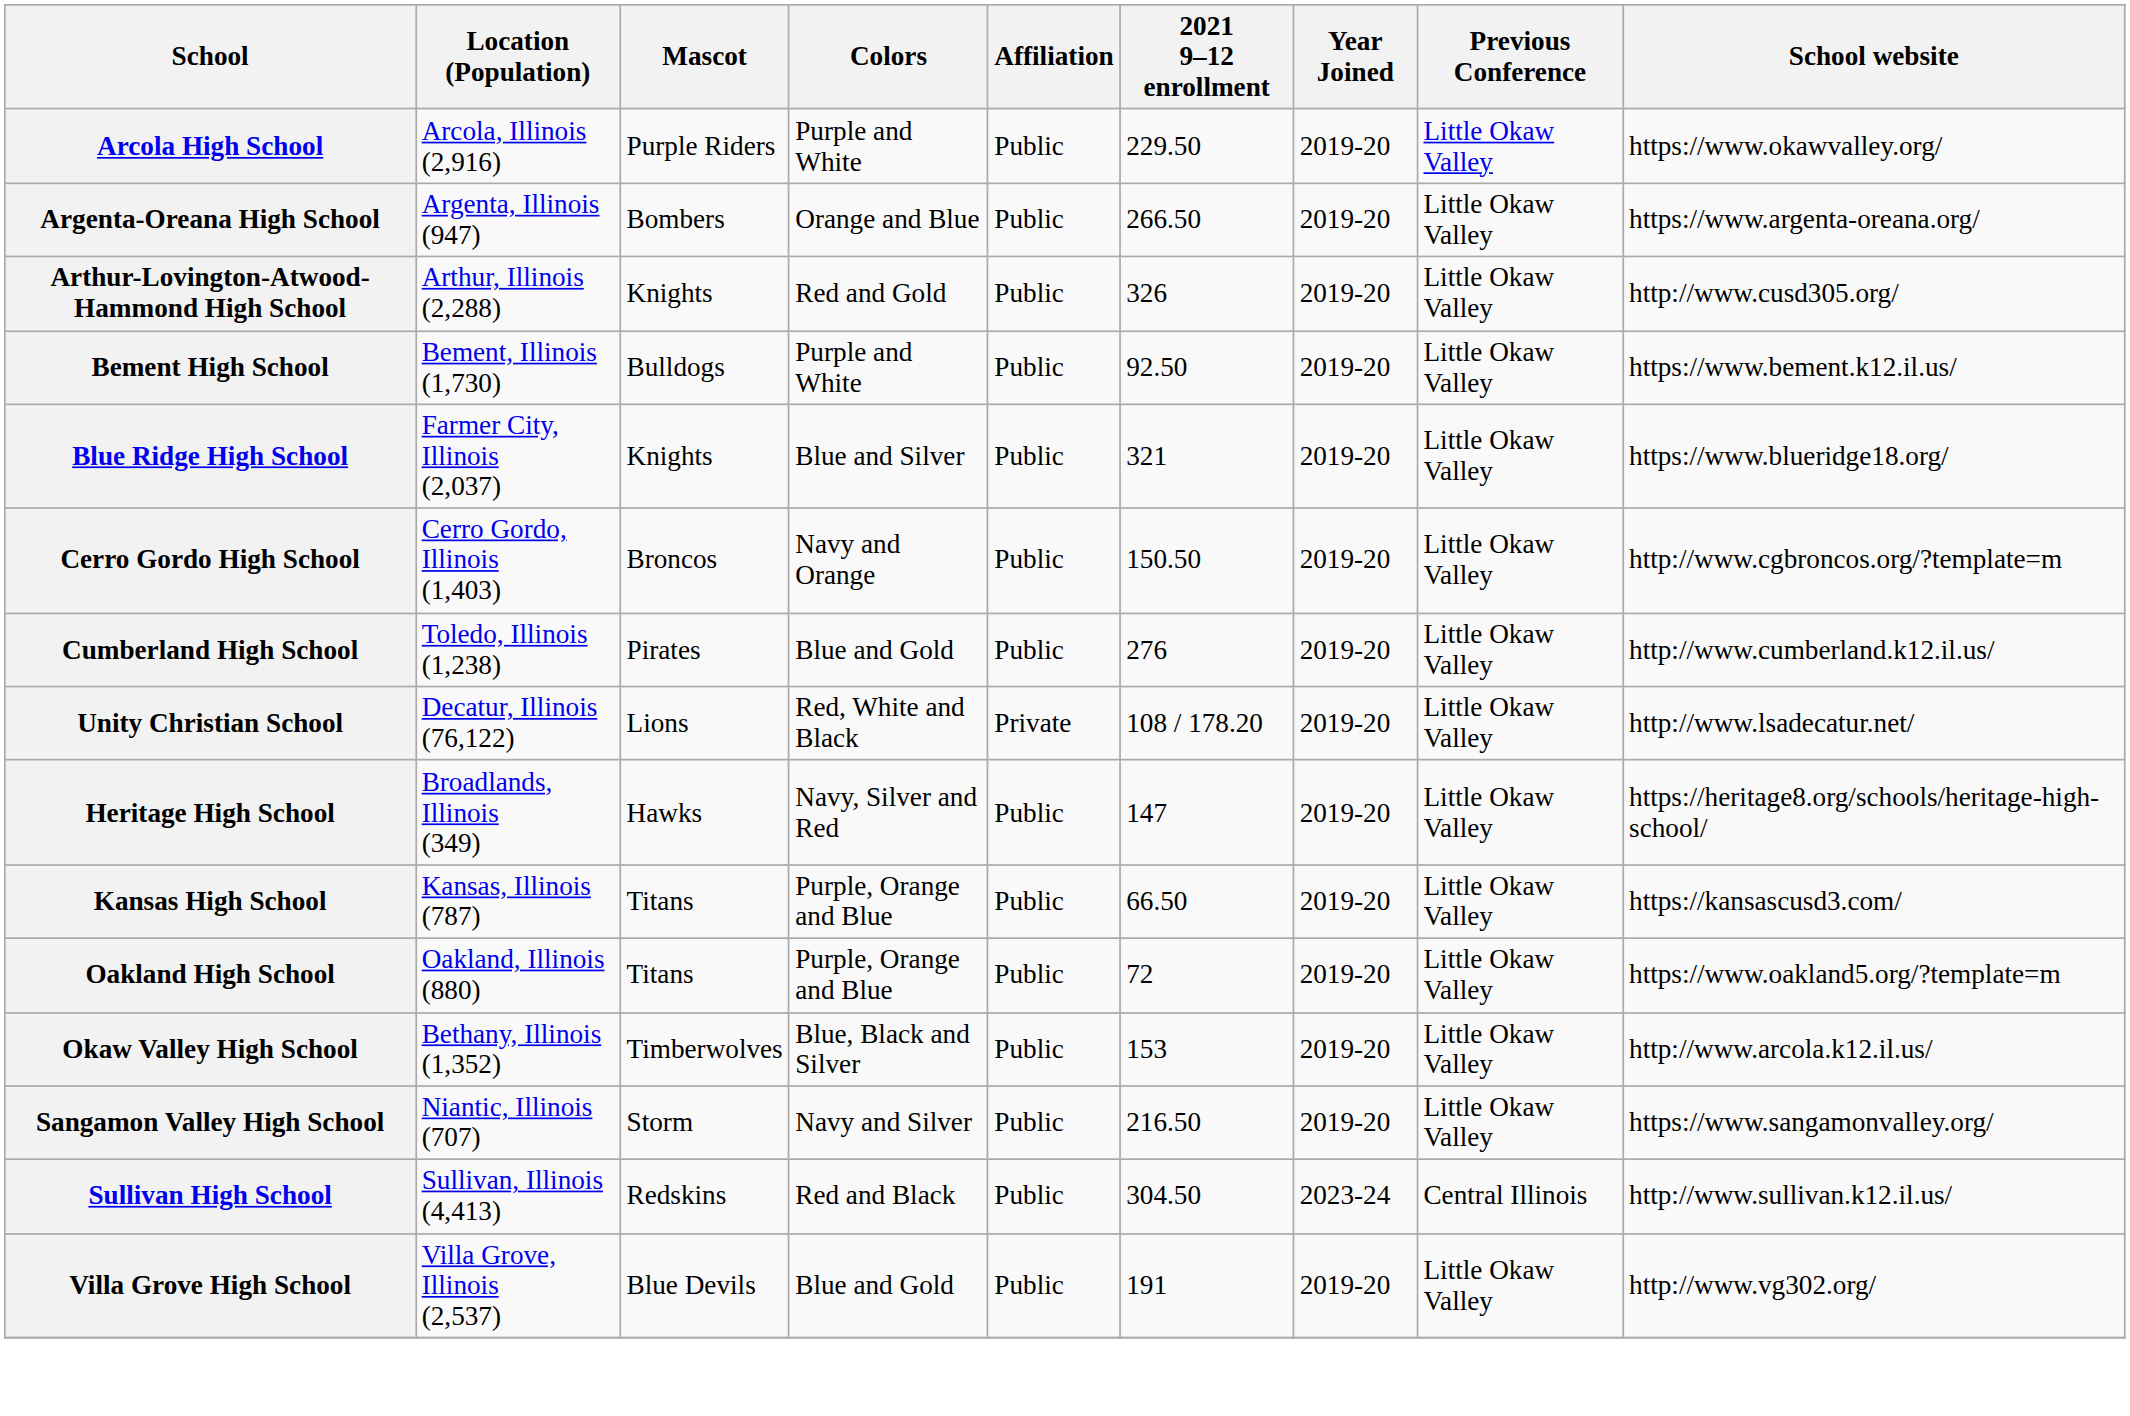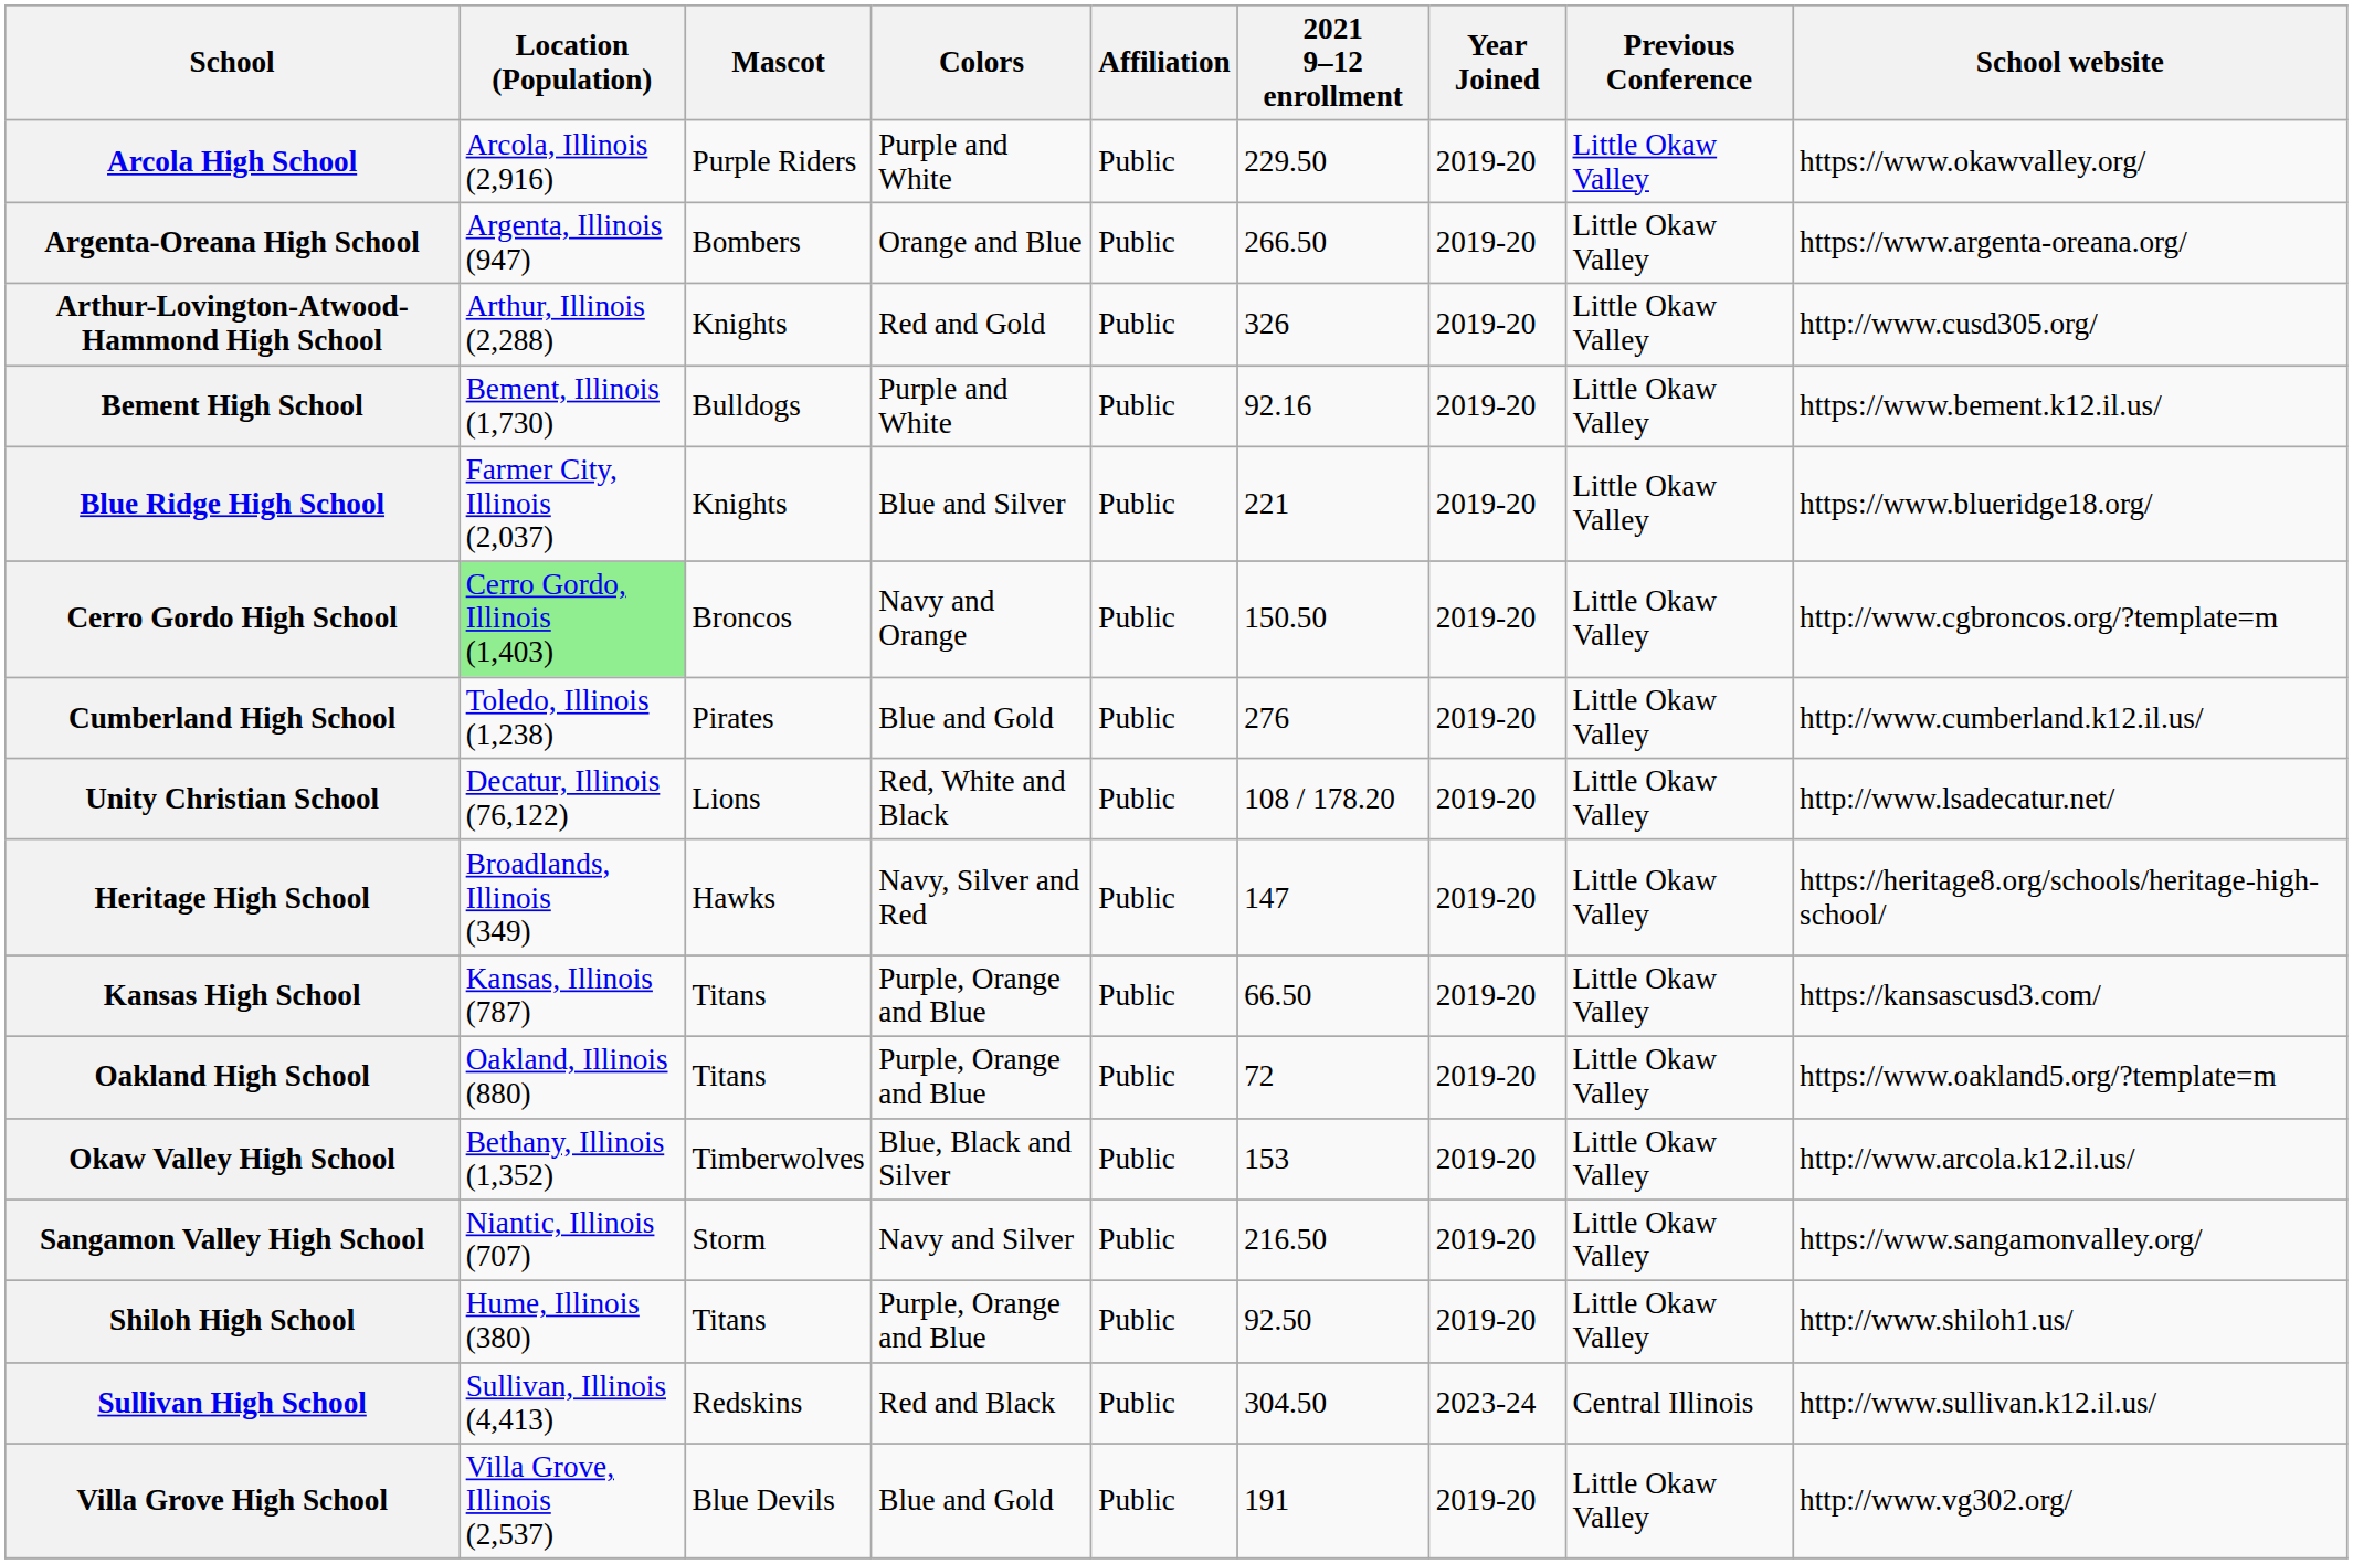Bement High School | 2021 9–12 enrollment: 92.50 -> 92.16
Blue Ridge High School | 2021 9–12 enrollment: 321 -> 221
Cerro Gordo High School | Location (Population): no background -> lightgreen background
Unity Christian School | Affiliation: Private -> Public
+ row: Shiloh High School | Hume, Illinois (380) | Titans | Purple, Orange and Blue | Public | 92.50 | 2019-20 | Little Okaw Valley | http://www.shiloh1.us/
